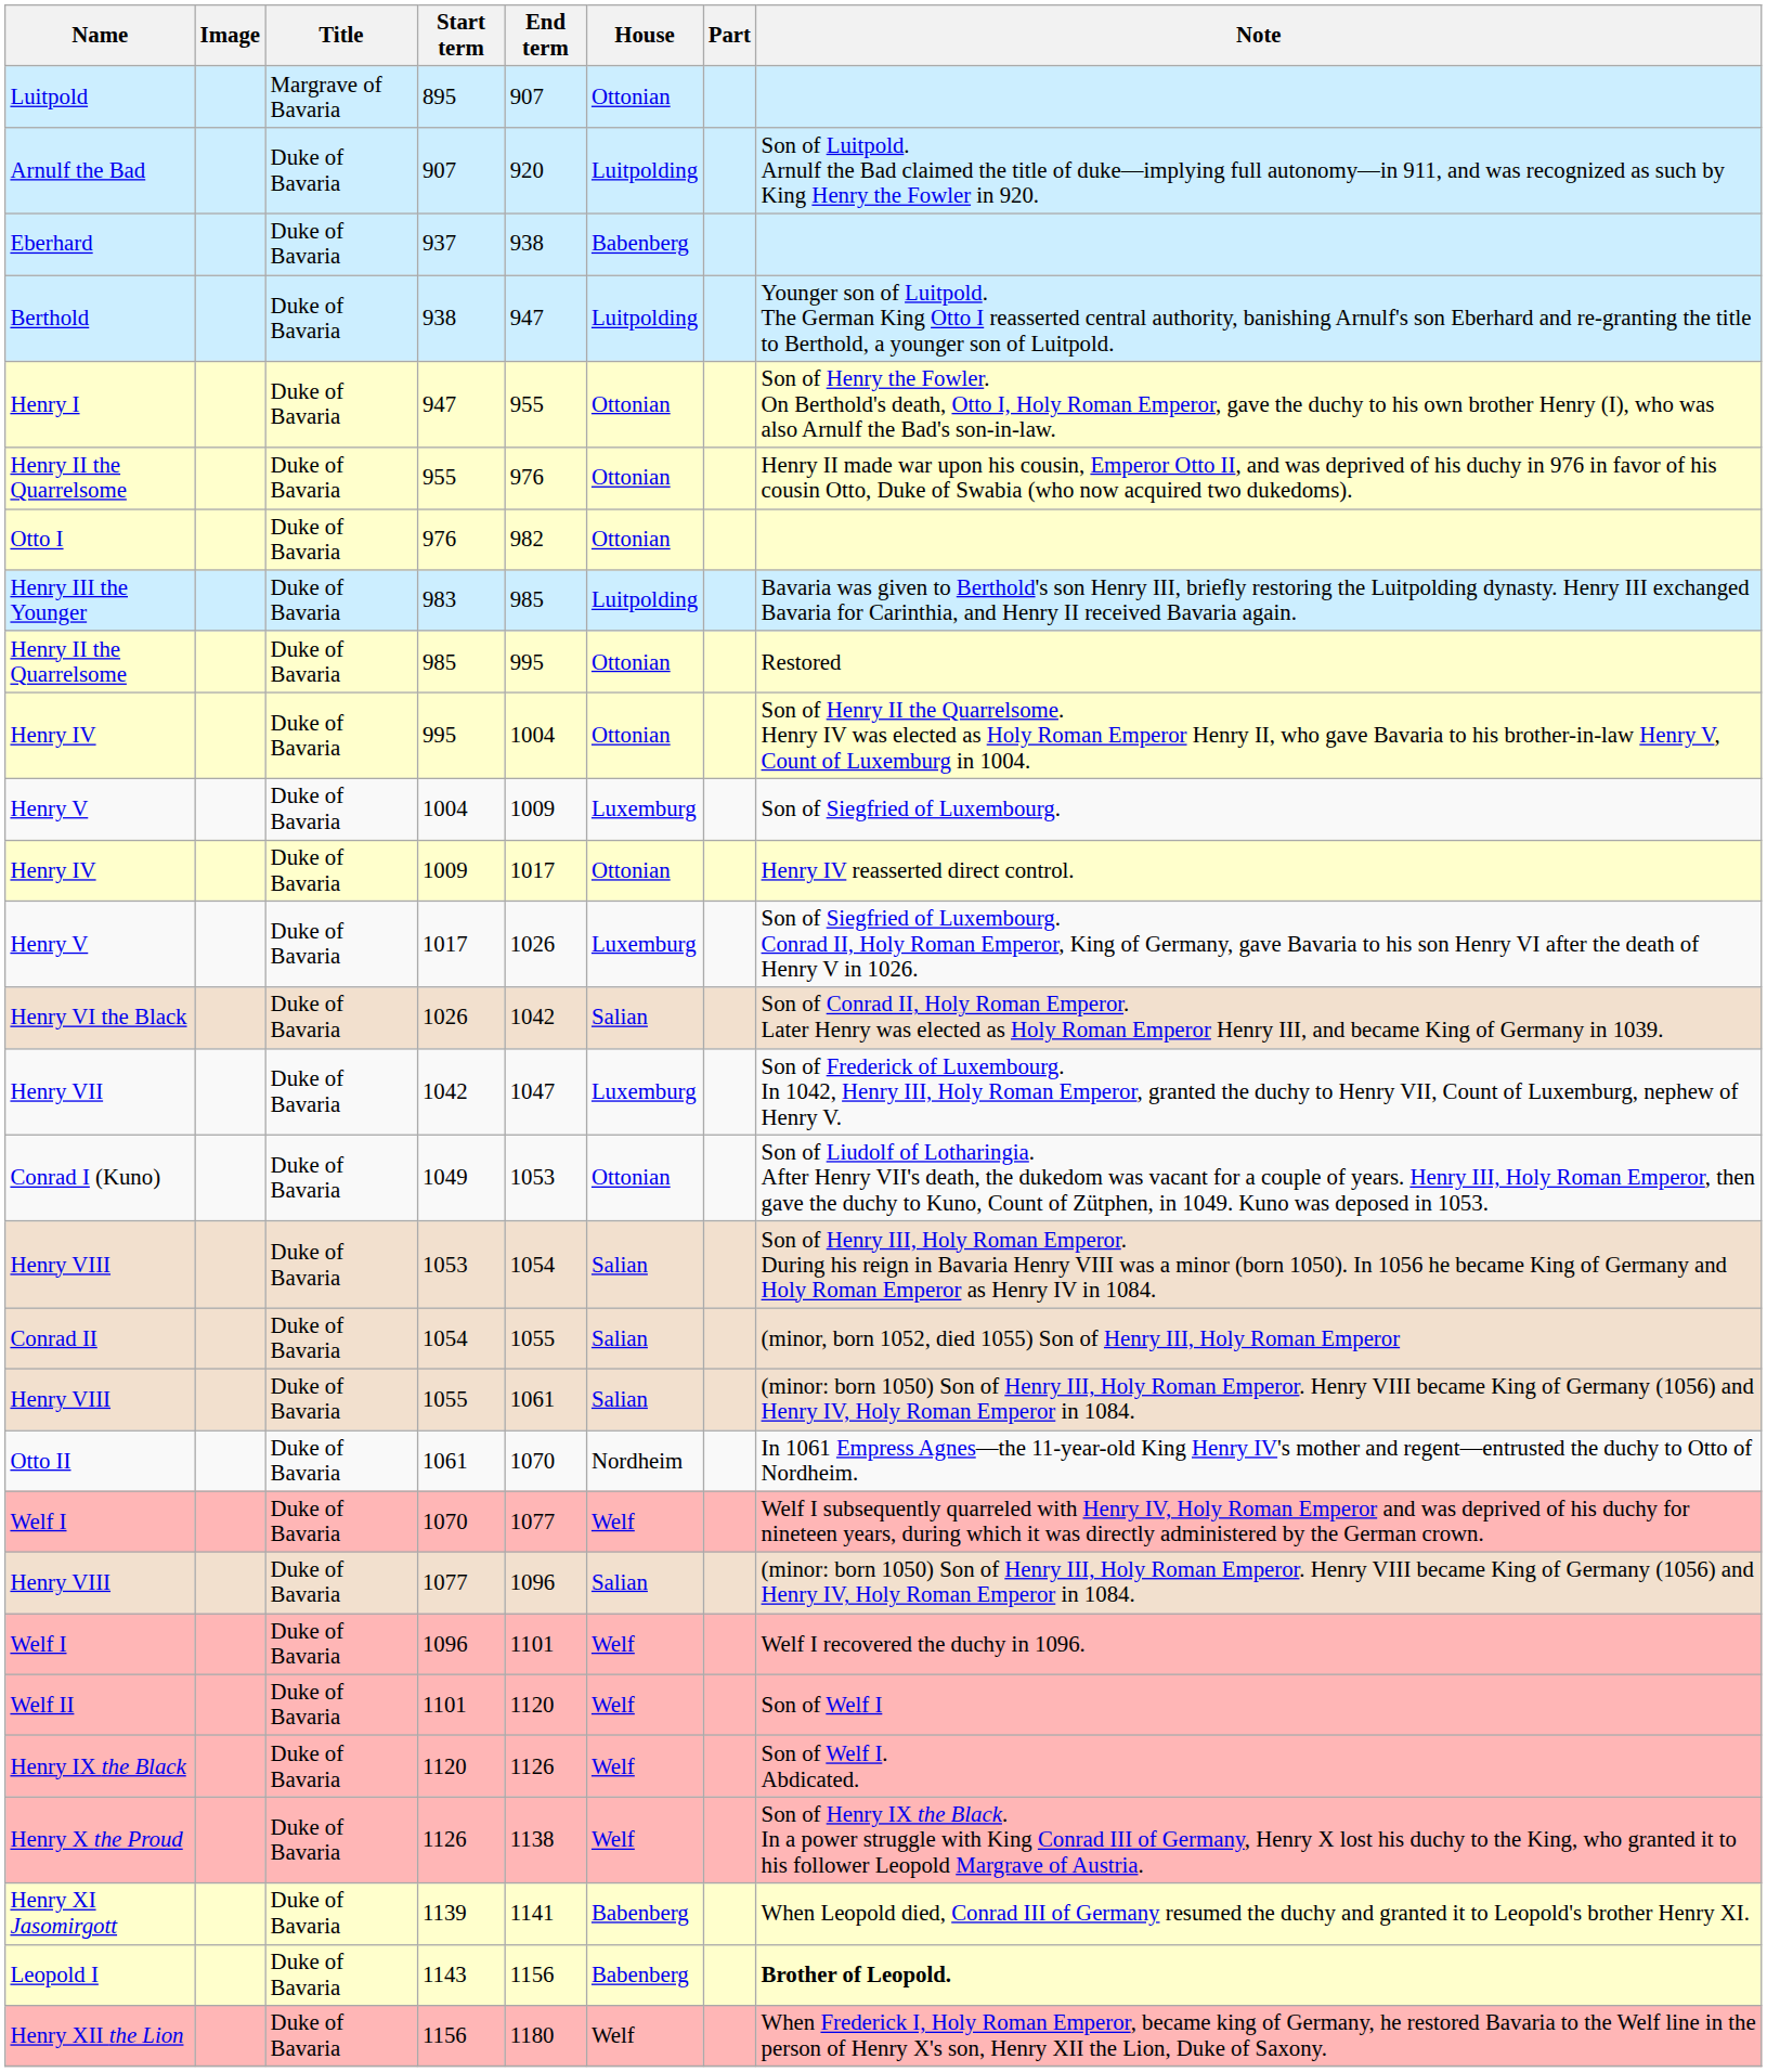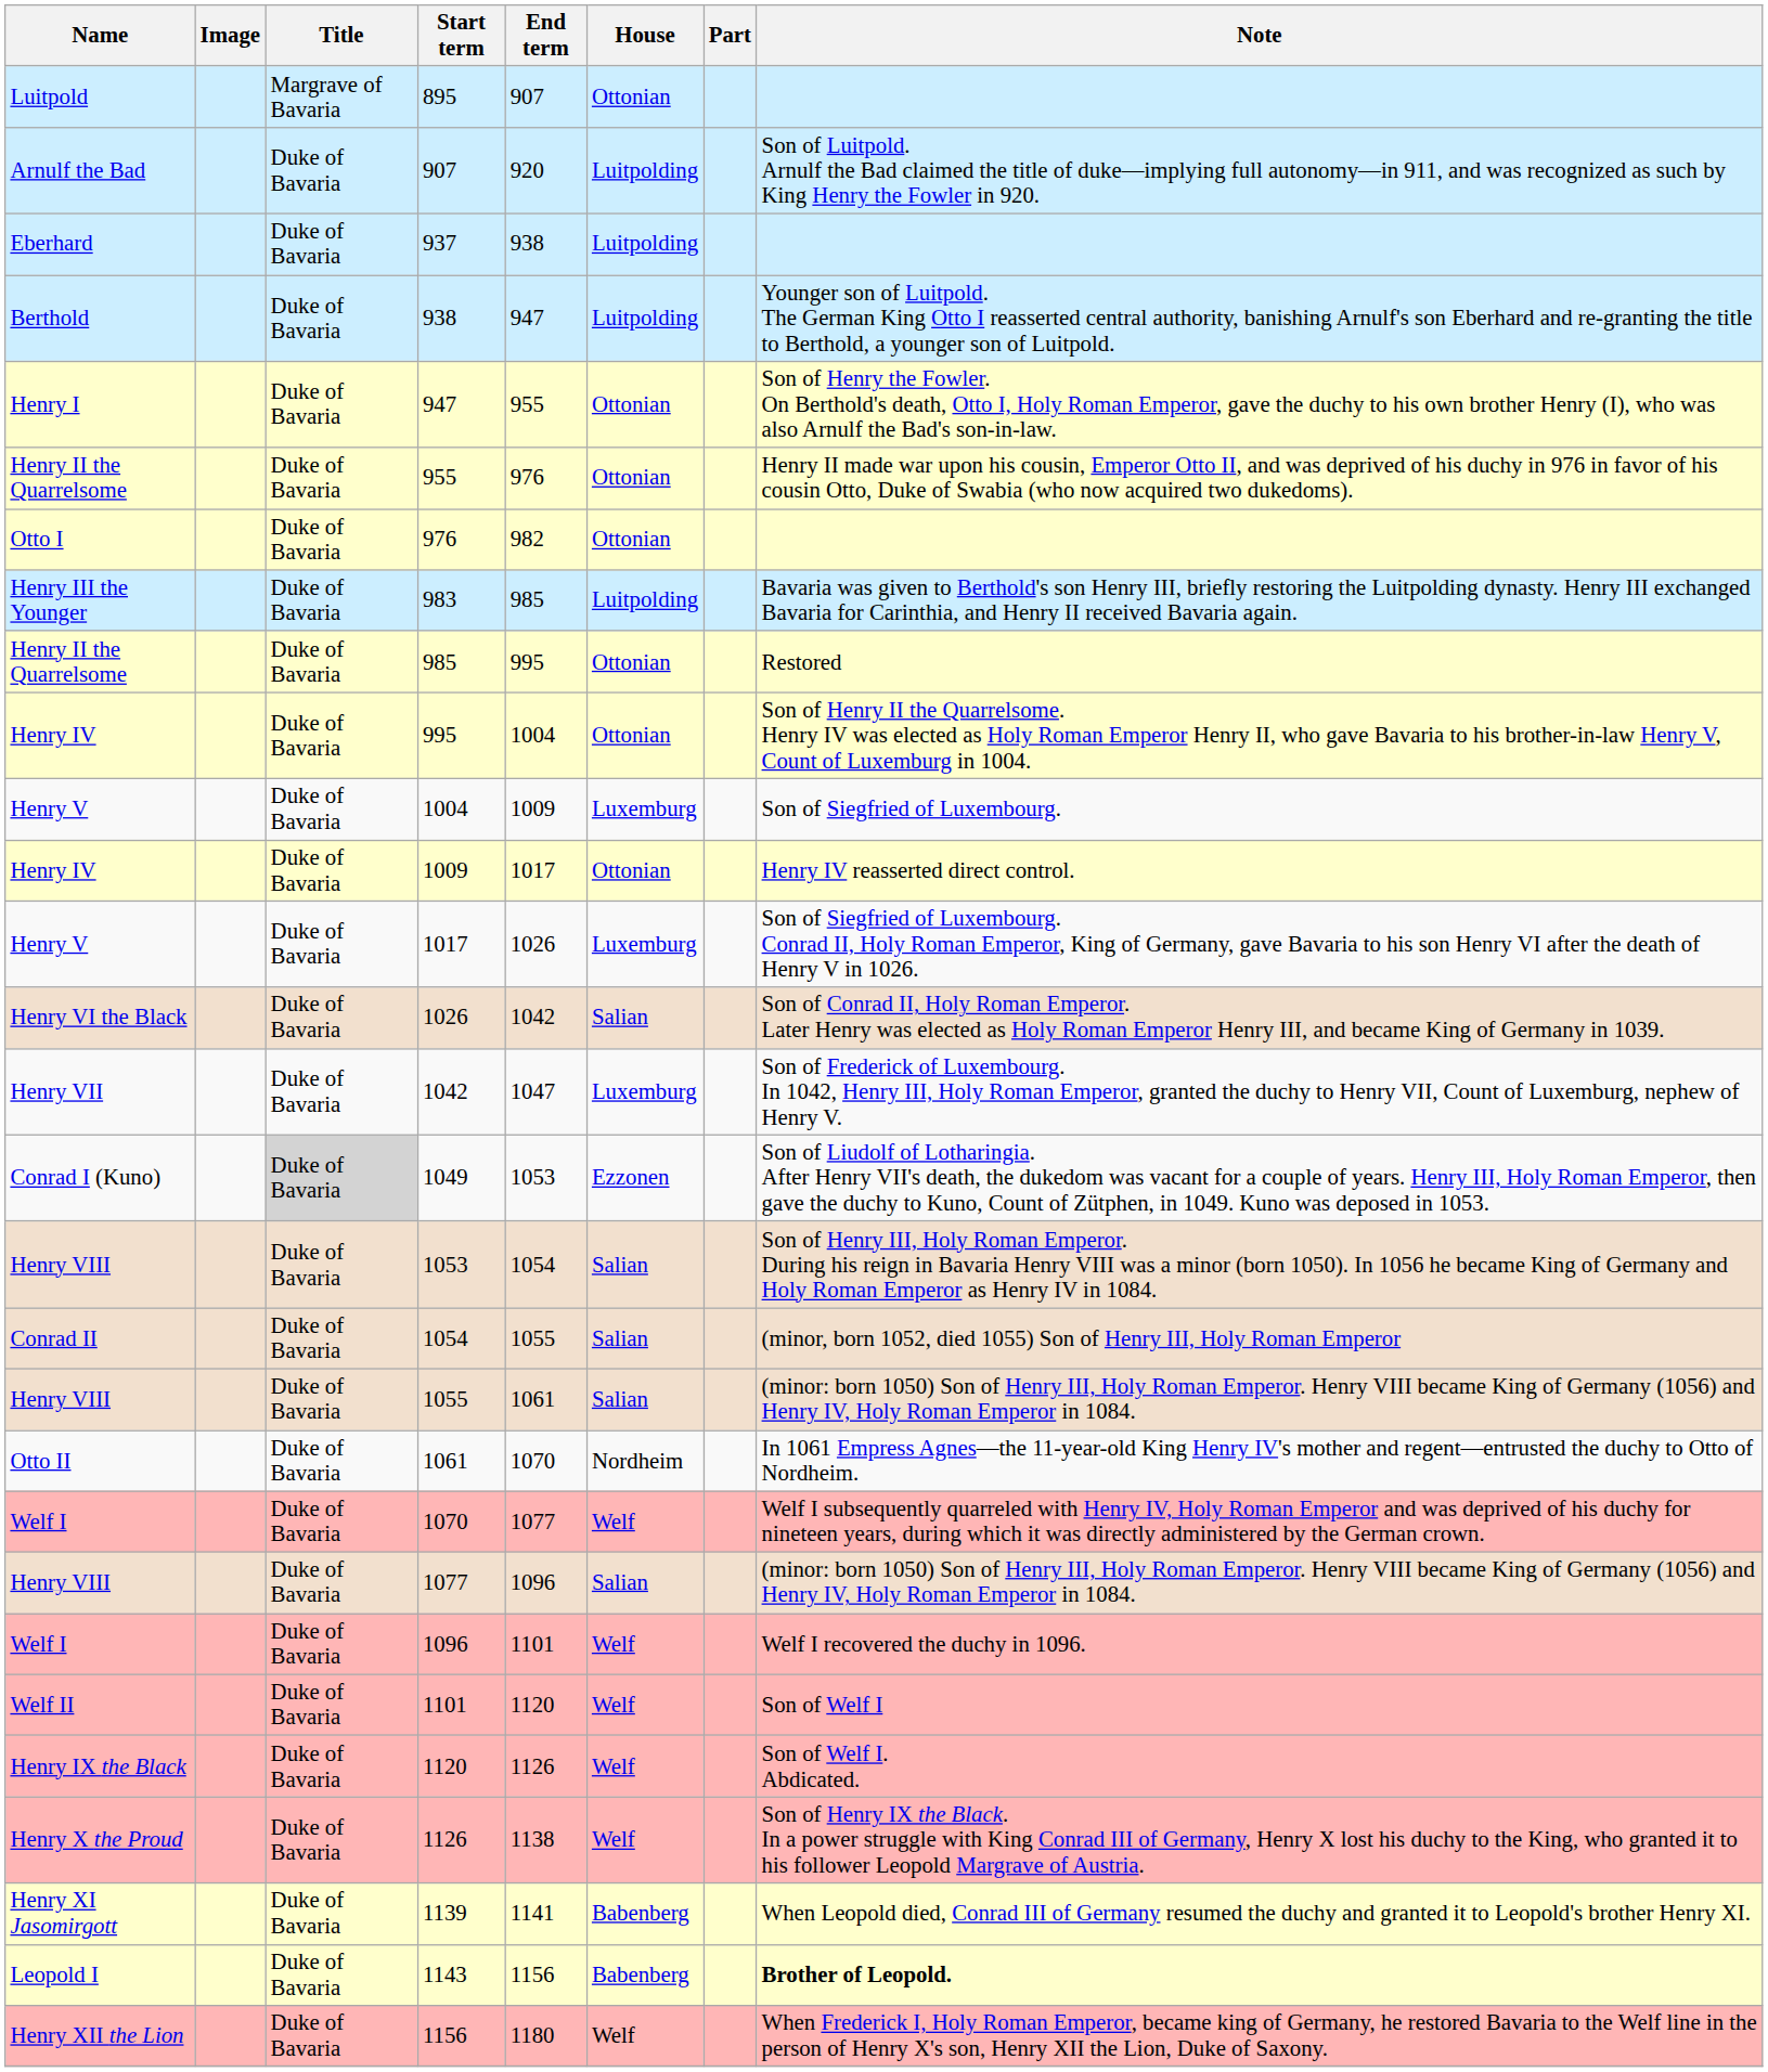937 | House: Babenberg -> Luitpolding
1049 | Title: no background -> lightgrey background
1049 | House: Ottonian -> Ezzonen
